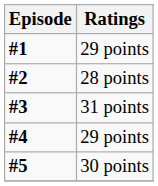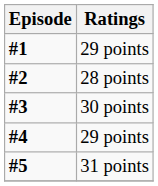#3 | Ratings: 31 points -> 30 points
#5 | Ratings: 30 points -> 31 points
